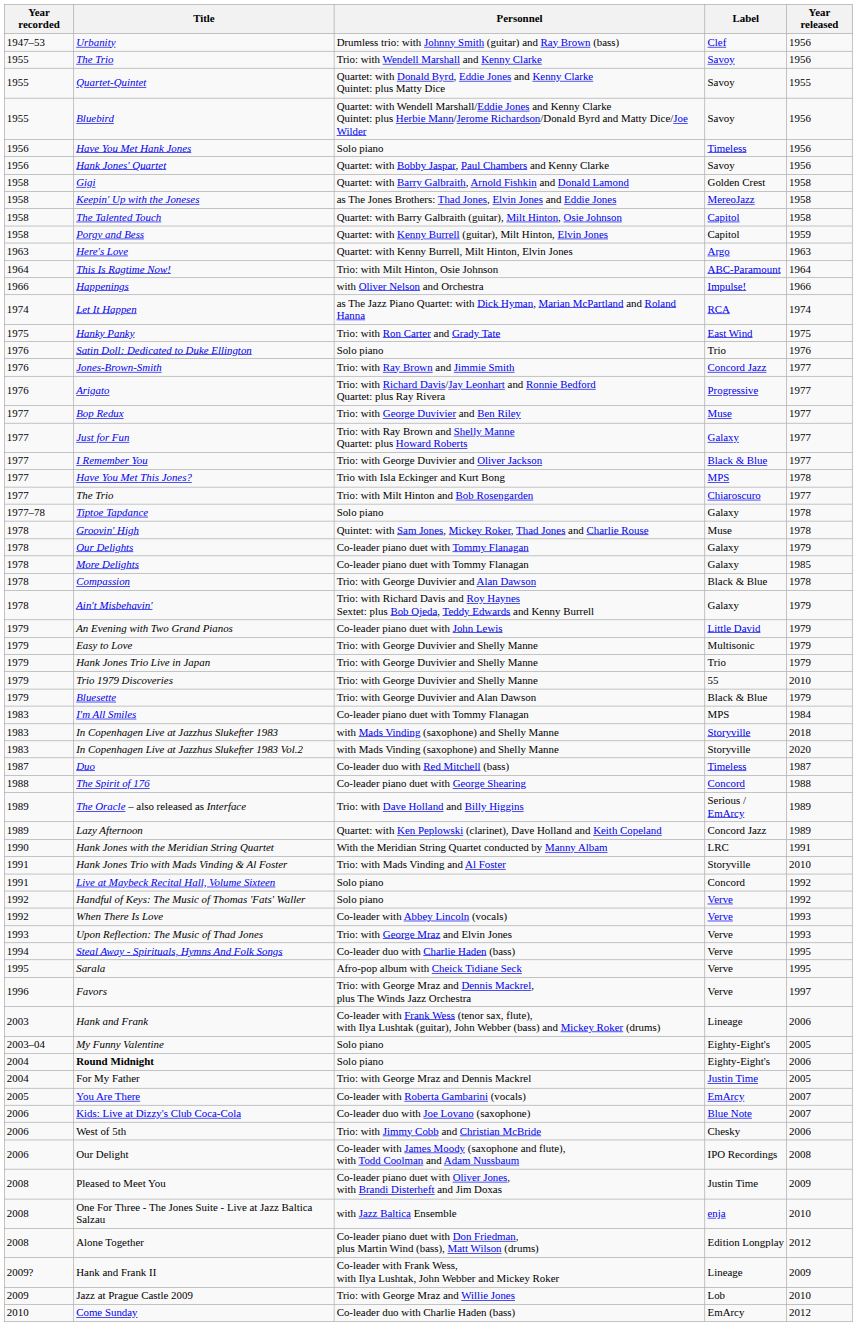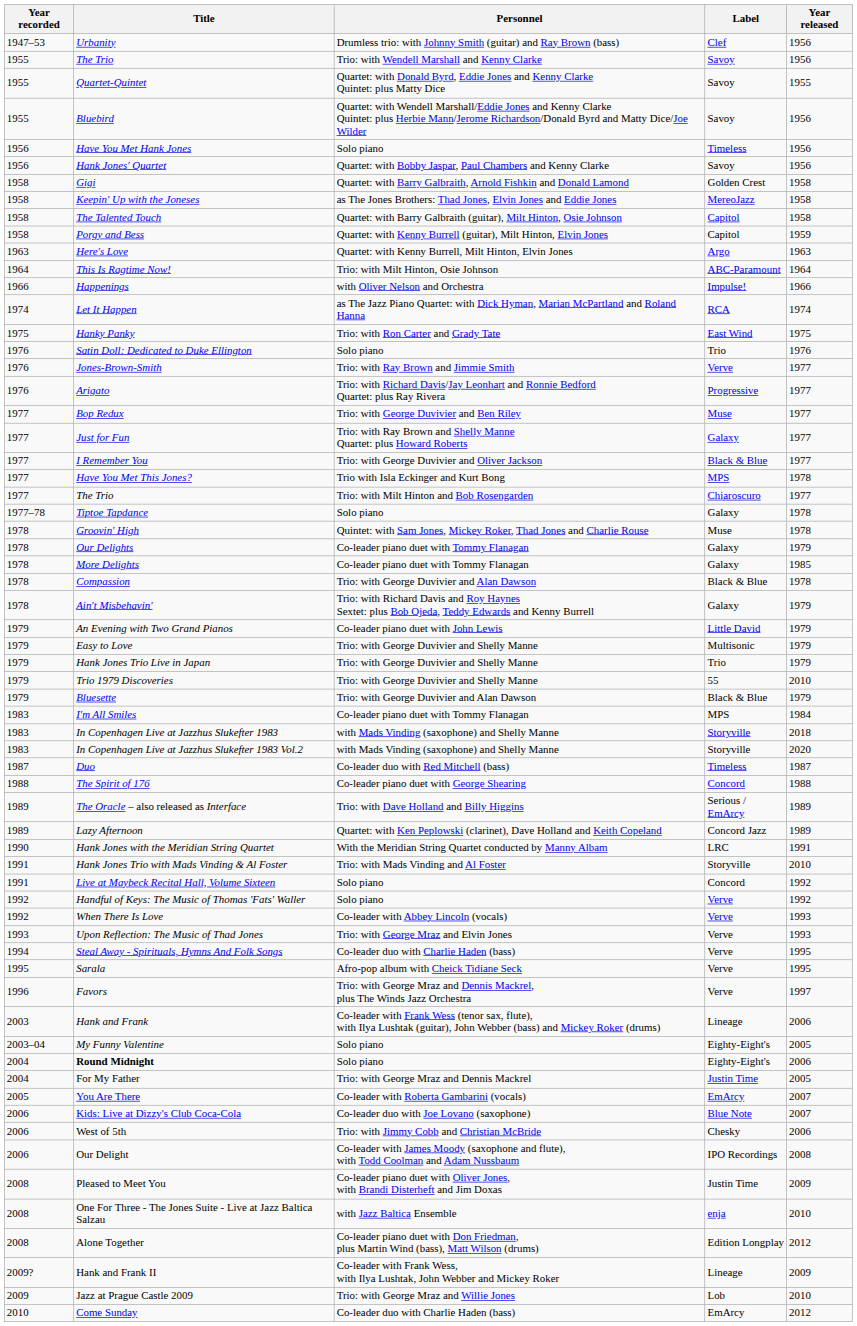Jones-Brown-Smith | Label: Concord Jazz -> Verve
